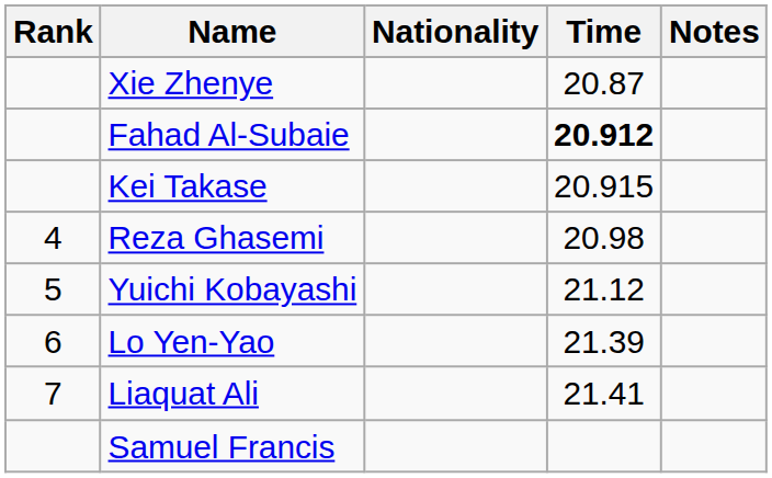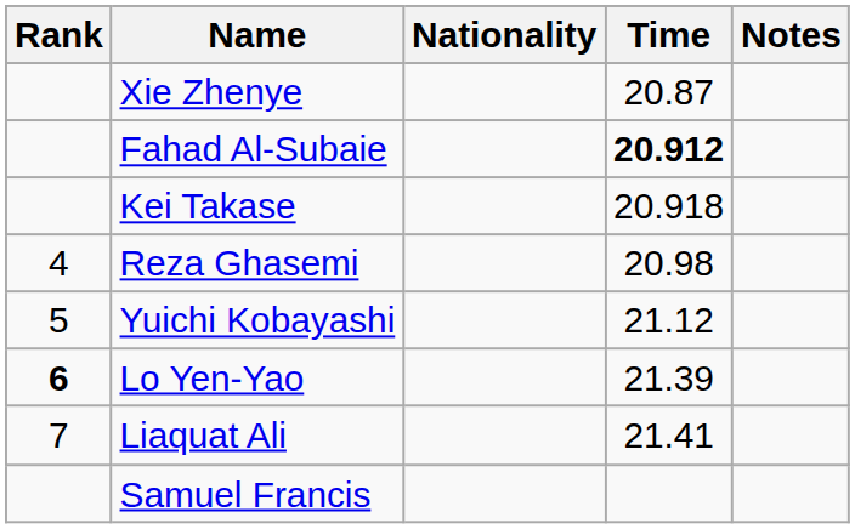Kei Takase | Time: 20.915 -> 20.918
Lo Yen-Yao | Rank: normal -> bold
